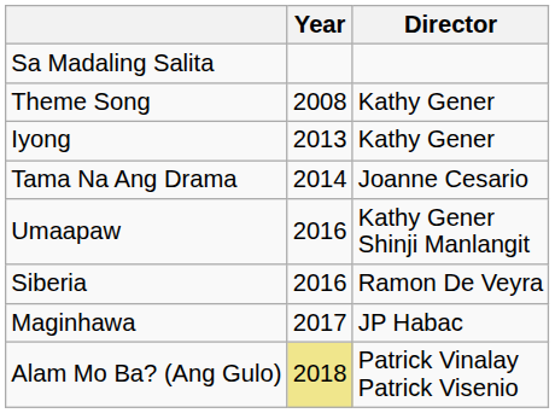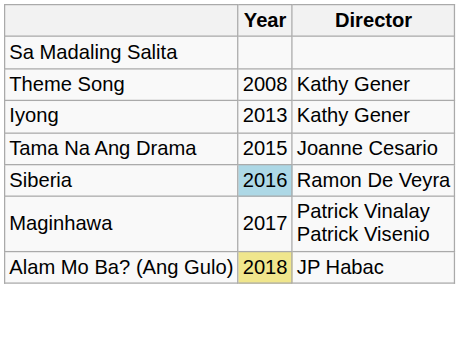Tama Na Ang Drama | Year: 2014 -> 2015
- row: Umaapaw | 2016 | Kathy Gener Shinji Manlangit
Siberia | Year: no background -> lightblue background
Maginhawa | Director: JP Habac -> Patrick Vinalay Patrick Visenio
Alam Mo Ba? (Ang Gulo) | Director: Patrick Vinalay Patrick Visenio -> JP Habac
